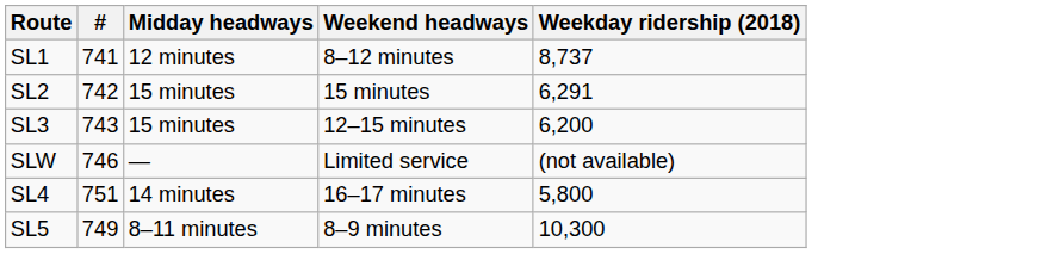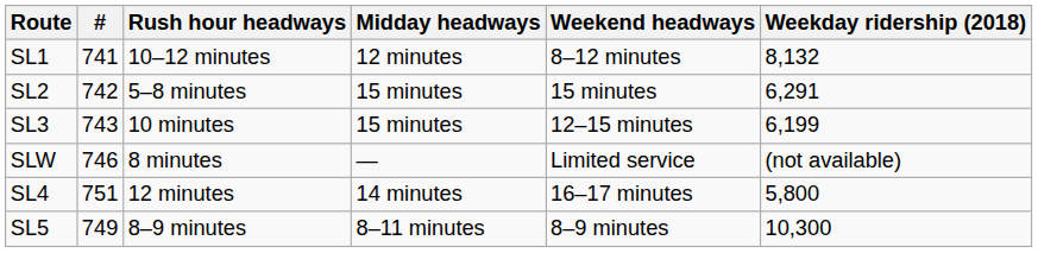+ column: Rush hour headways | 10–12 minutes | 5–8 minutes | 10 minutes | 8 minutes | 12 minutes | 8–9 minutes
SL1 | Weekday ridership (2018): 8,737 -> 8,132
SL3 | Weekday ridership (2018): 6,200 -> 6,199
